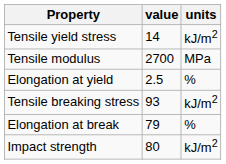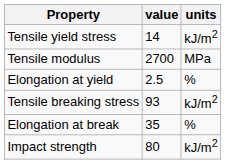Elongation at break | value: 79 -> 35
